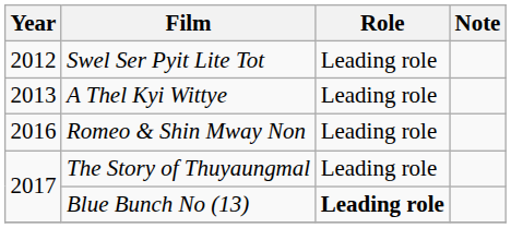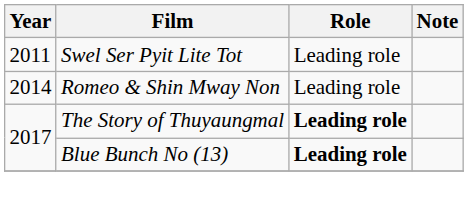Swel Ser Pyit Lite Tot | Year: 2012 -> 2011
- row: 2013 | A Thel Kyi Wittye | Leading role
Romeo & Shin Mway Non | Year: 2016 -> 2014
The Story of Thuyaungmal | Role: normal -> bold
